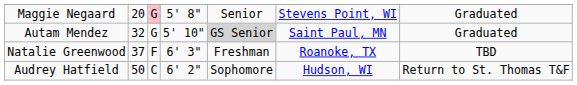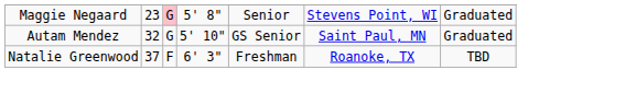Maggie Negaard | column 2: 20 -> 23
Autam Mendez | column 5: lightgrey background -> no background
- row: Audrey Hatfield | 50 | C | 6' 2" | Sophomore | Hudson, WI | Return to St. Thomas T&F
